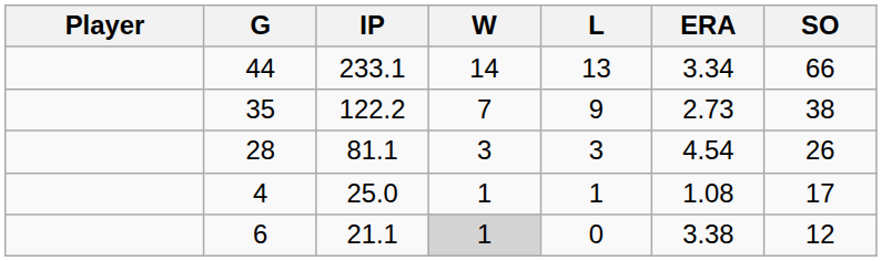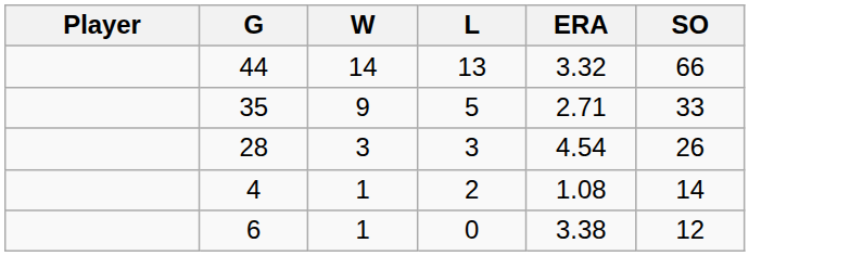- column: IP | 233.1 | 122.2 | 81.1 | 25.0 | 21.1
44 | ERA: 3.34 -> 3.32
35 | W: 7 -> 9
35 | L: 9 -> 5
35 | ERA: 2.73 -> 2.71
35 | SO: 38 -> 33
4 | L: 1 -> 2
4 | SO: 17 -> 14
6 | W: lightgrey background -> no background
